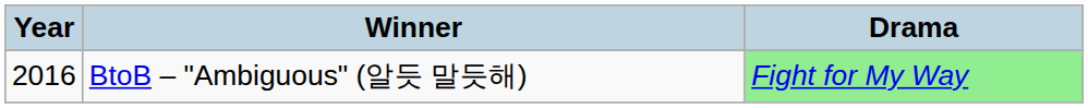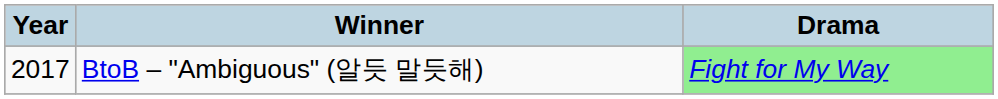BtoB – "Ambiguous" (알듯 말듯해) | Year: 2016 -> 2017
